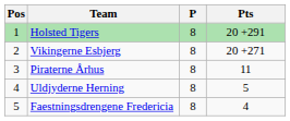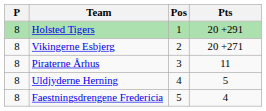columns swapped: Pos <-> P
